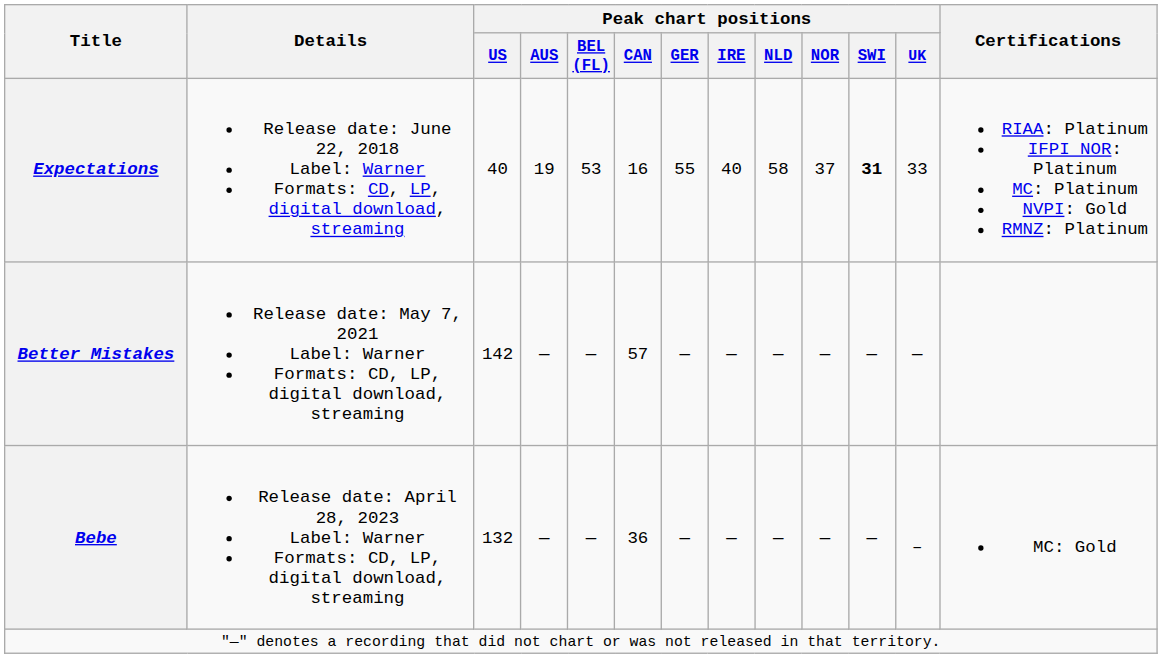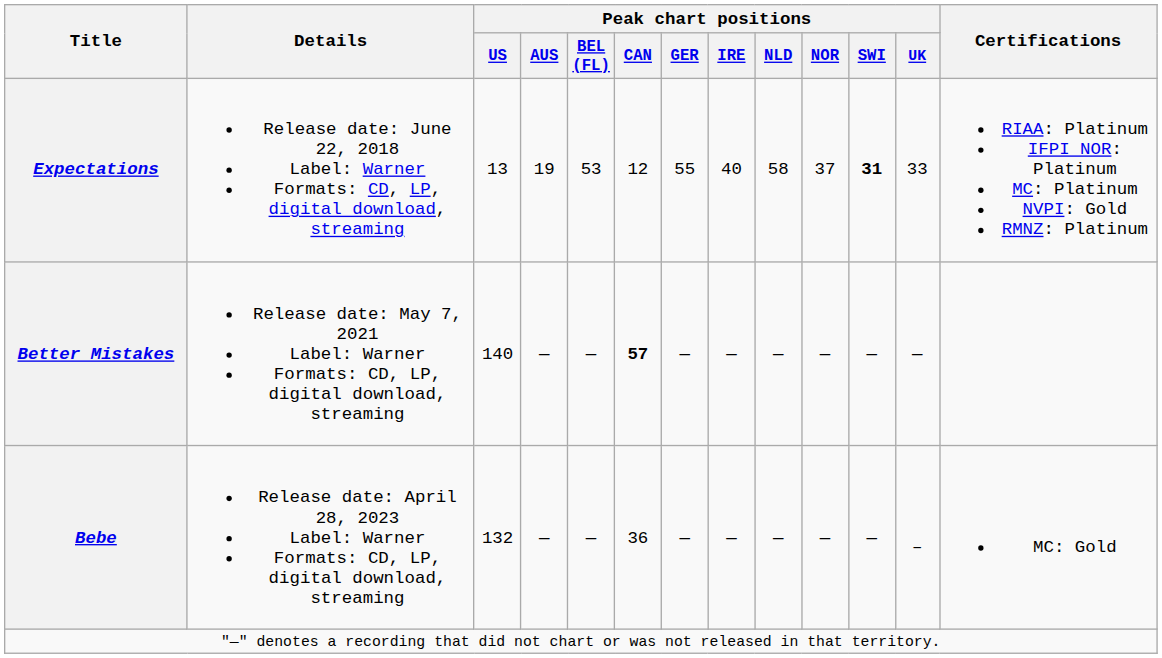Expectations | Peak chart positions / US: 40 -> 13
Expectations | Peak chart positions / CAN: 16 -> 12
Better Mistakes | Peak chart positions / US: 142 -> 140
Better Mistakes | Peak chart positions / CAN: normal -> bold
